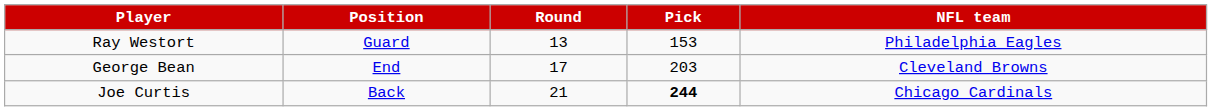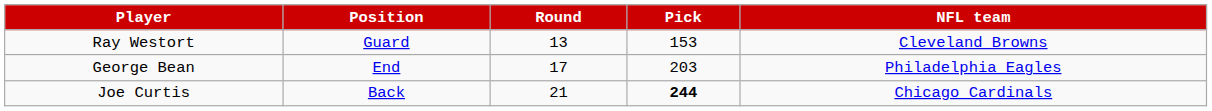Ray Westort | NFL team: Philadelphia Eagles -> Cleveland Browns
George Bean | NFL team: Cleveland Browns -> Philadelphia Eagles
